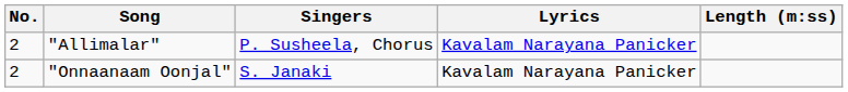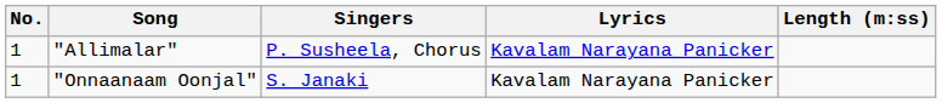"Allimalar" | No.: 2 -> 1
"Onnaanaam Oonjal" | No.: 2 -> 1
